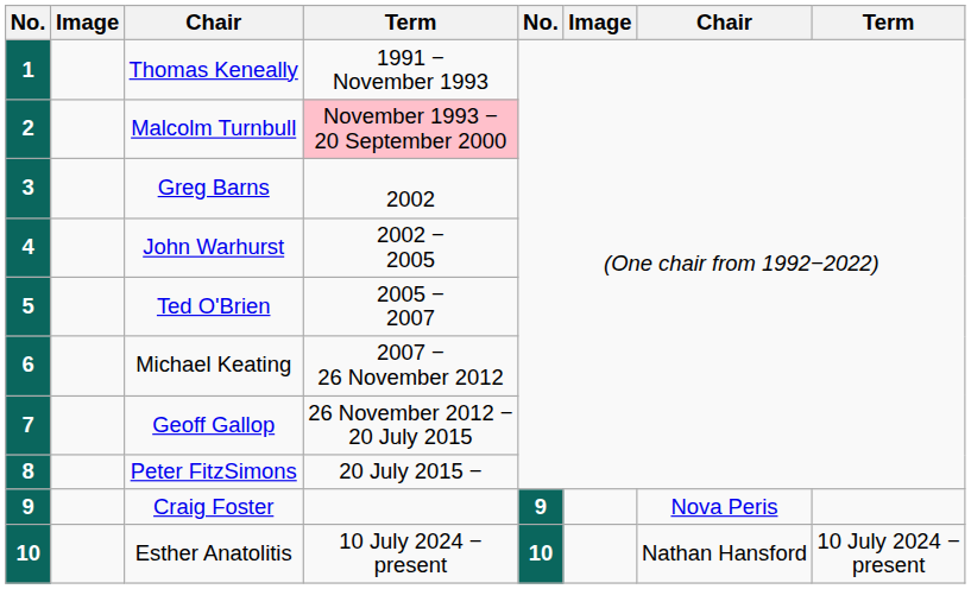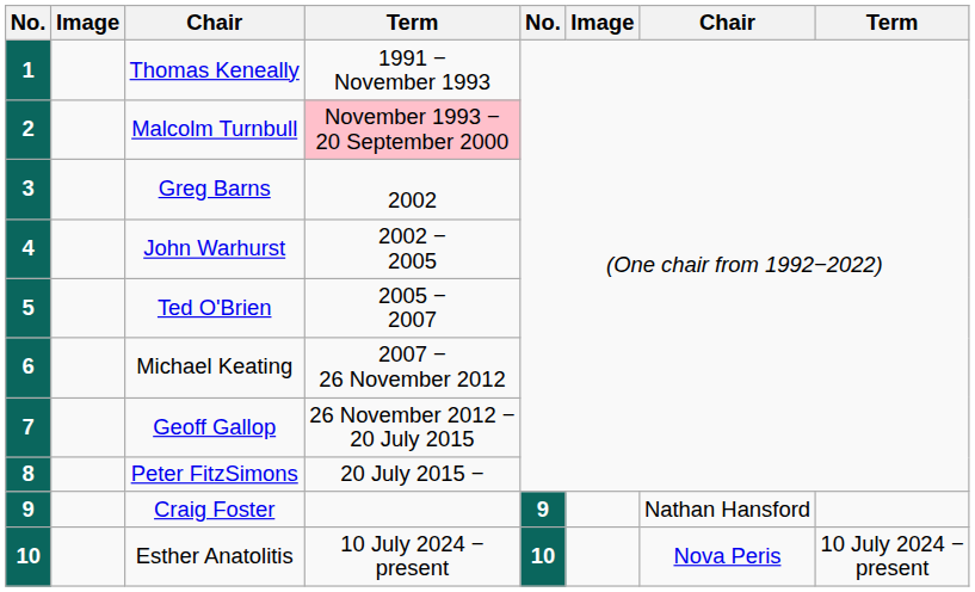Craig Foster | column 7: Nova Peris -> Nathan Hansford
Esther Anatolitis | column 7: Nathan Hansford -> Nova Peris
